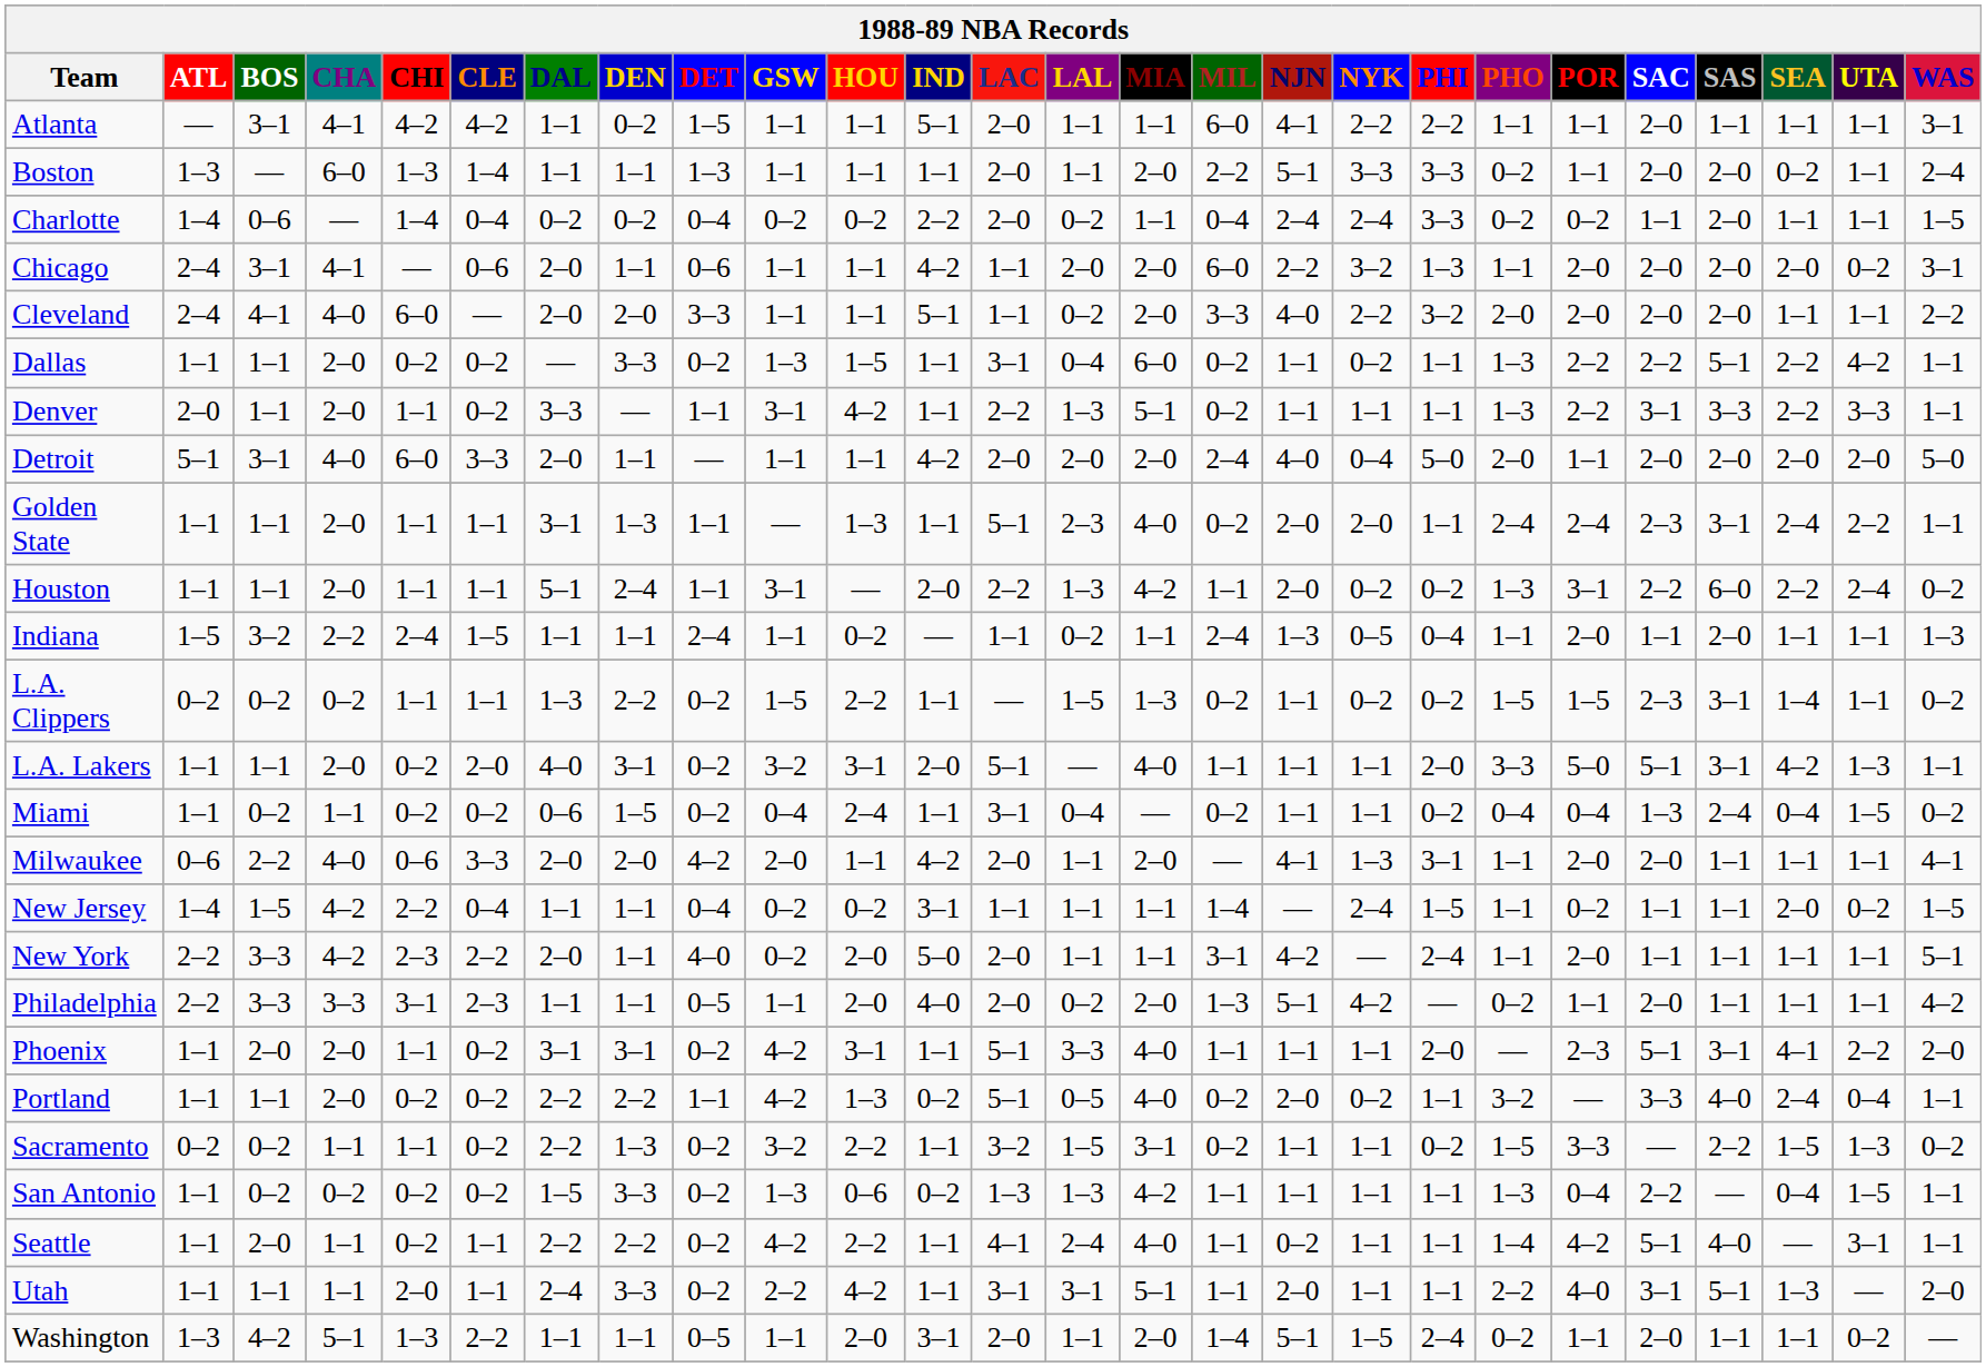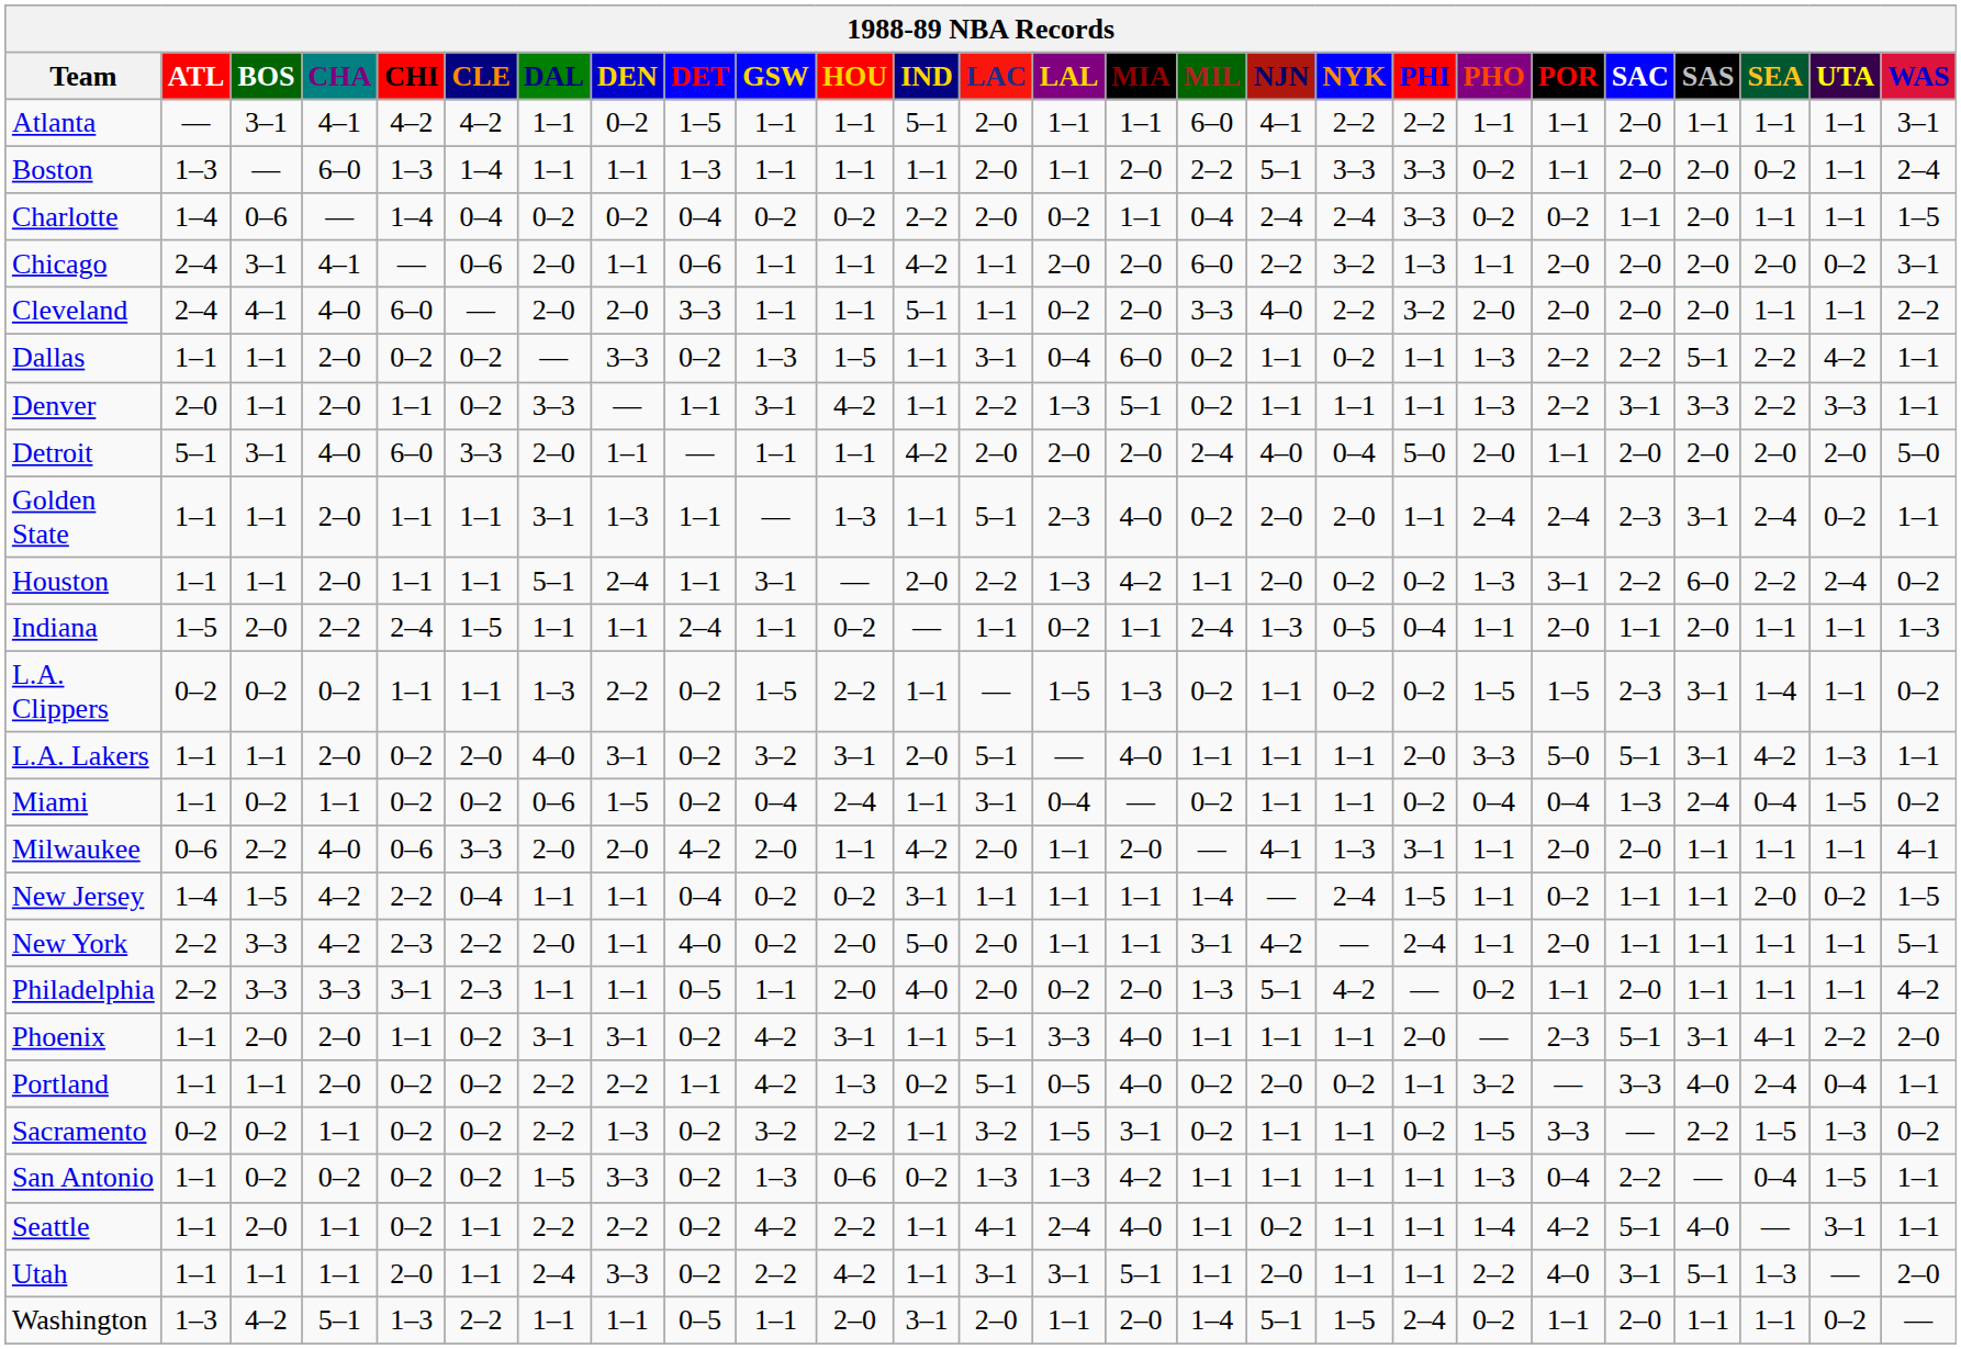Golden State | UTA: 2–2 -> 0–2
Indiana | BOS: 3–2 -> 2–0
Sacramento | CHI: 1–1 -> 0–2
